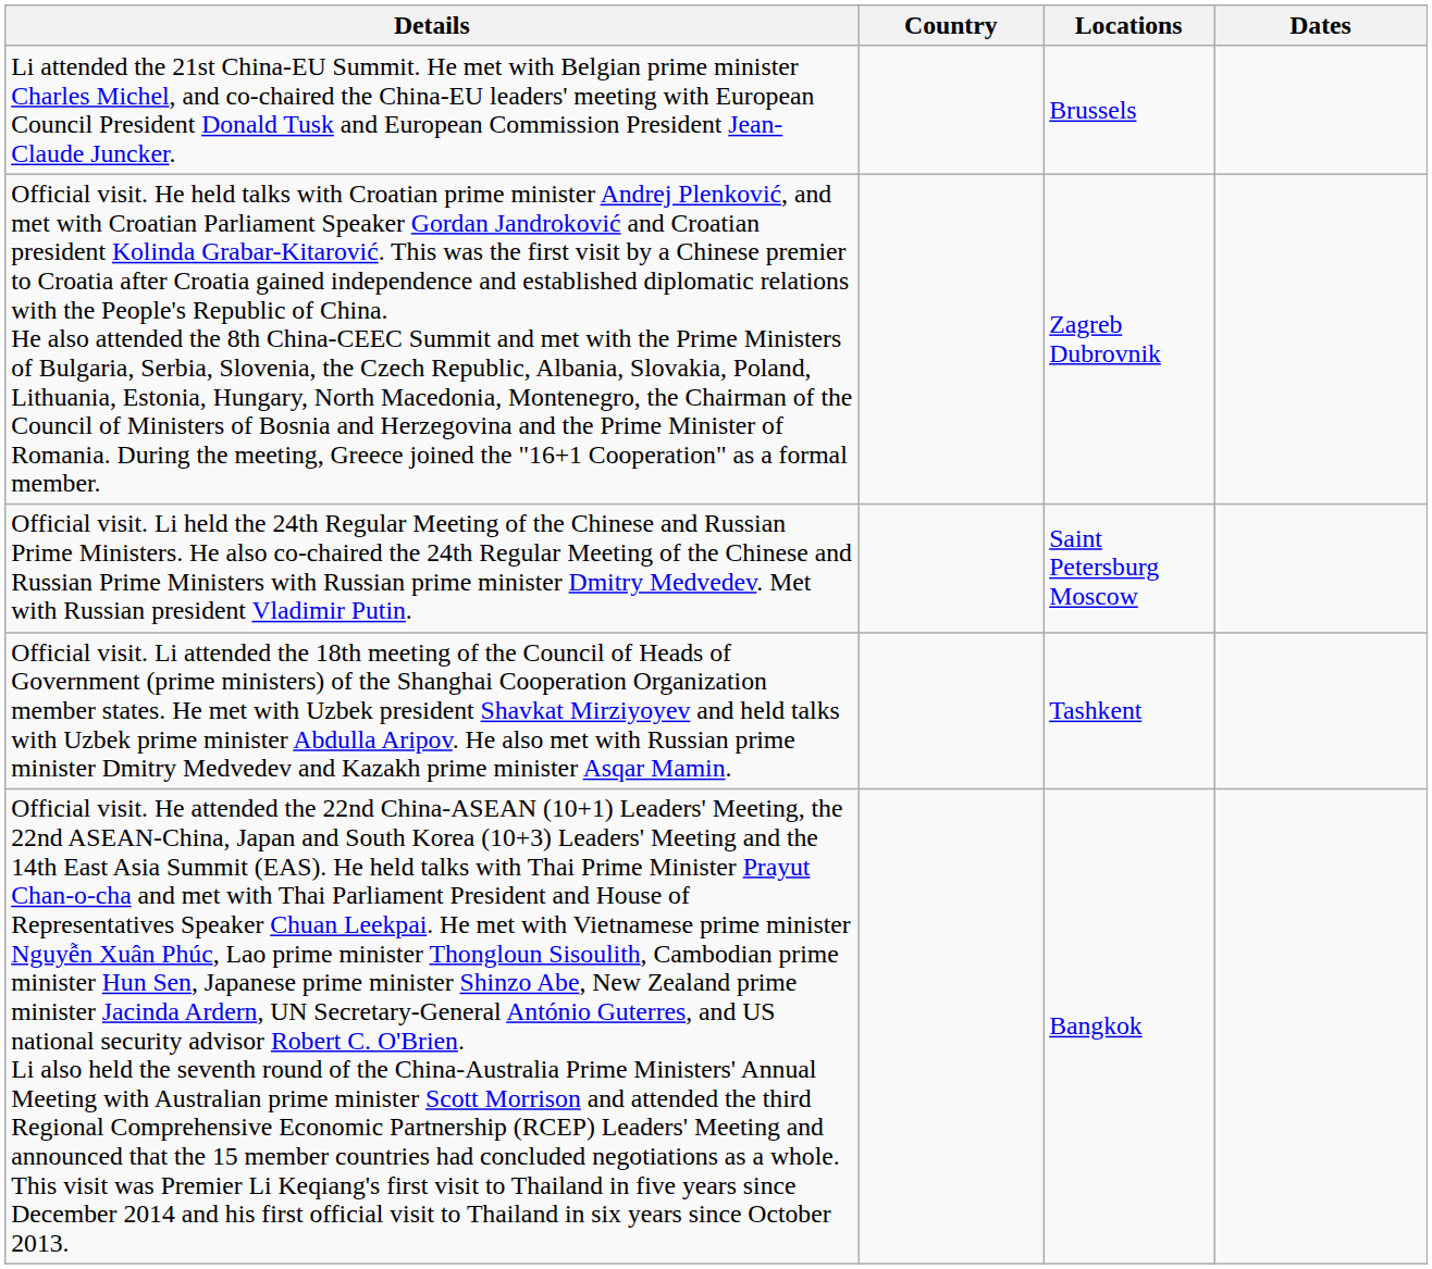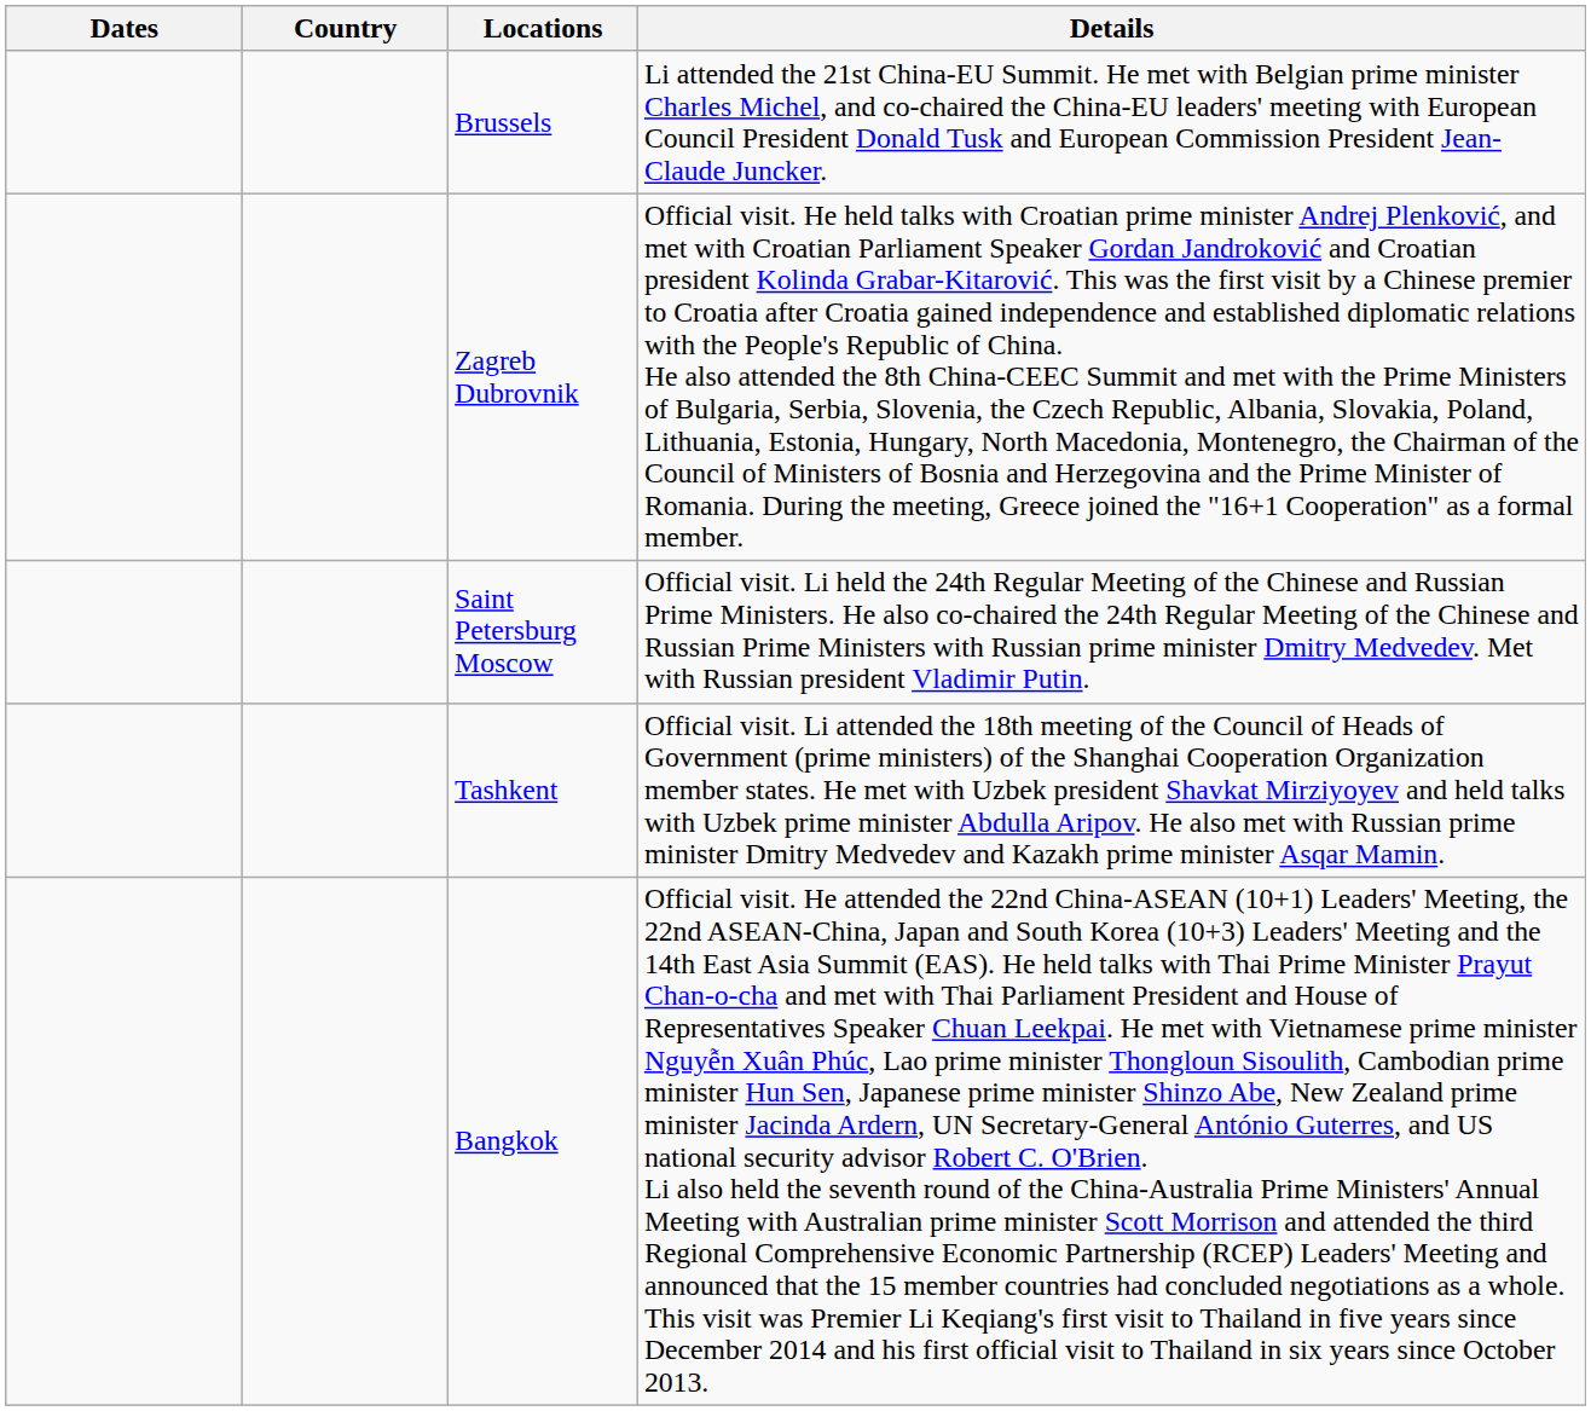columns swapped: Dates <-> Details
